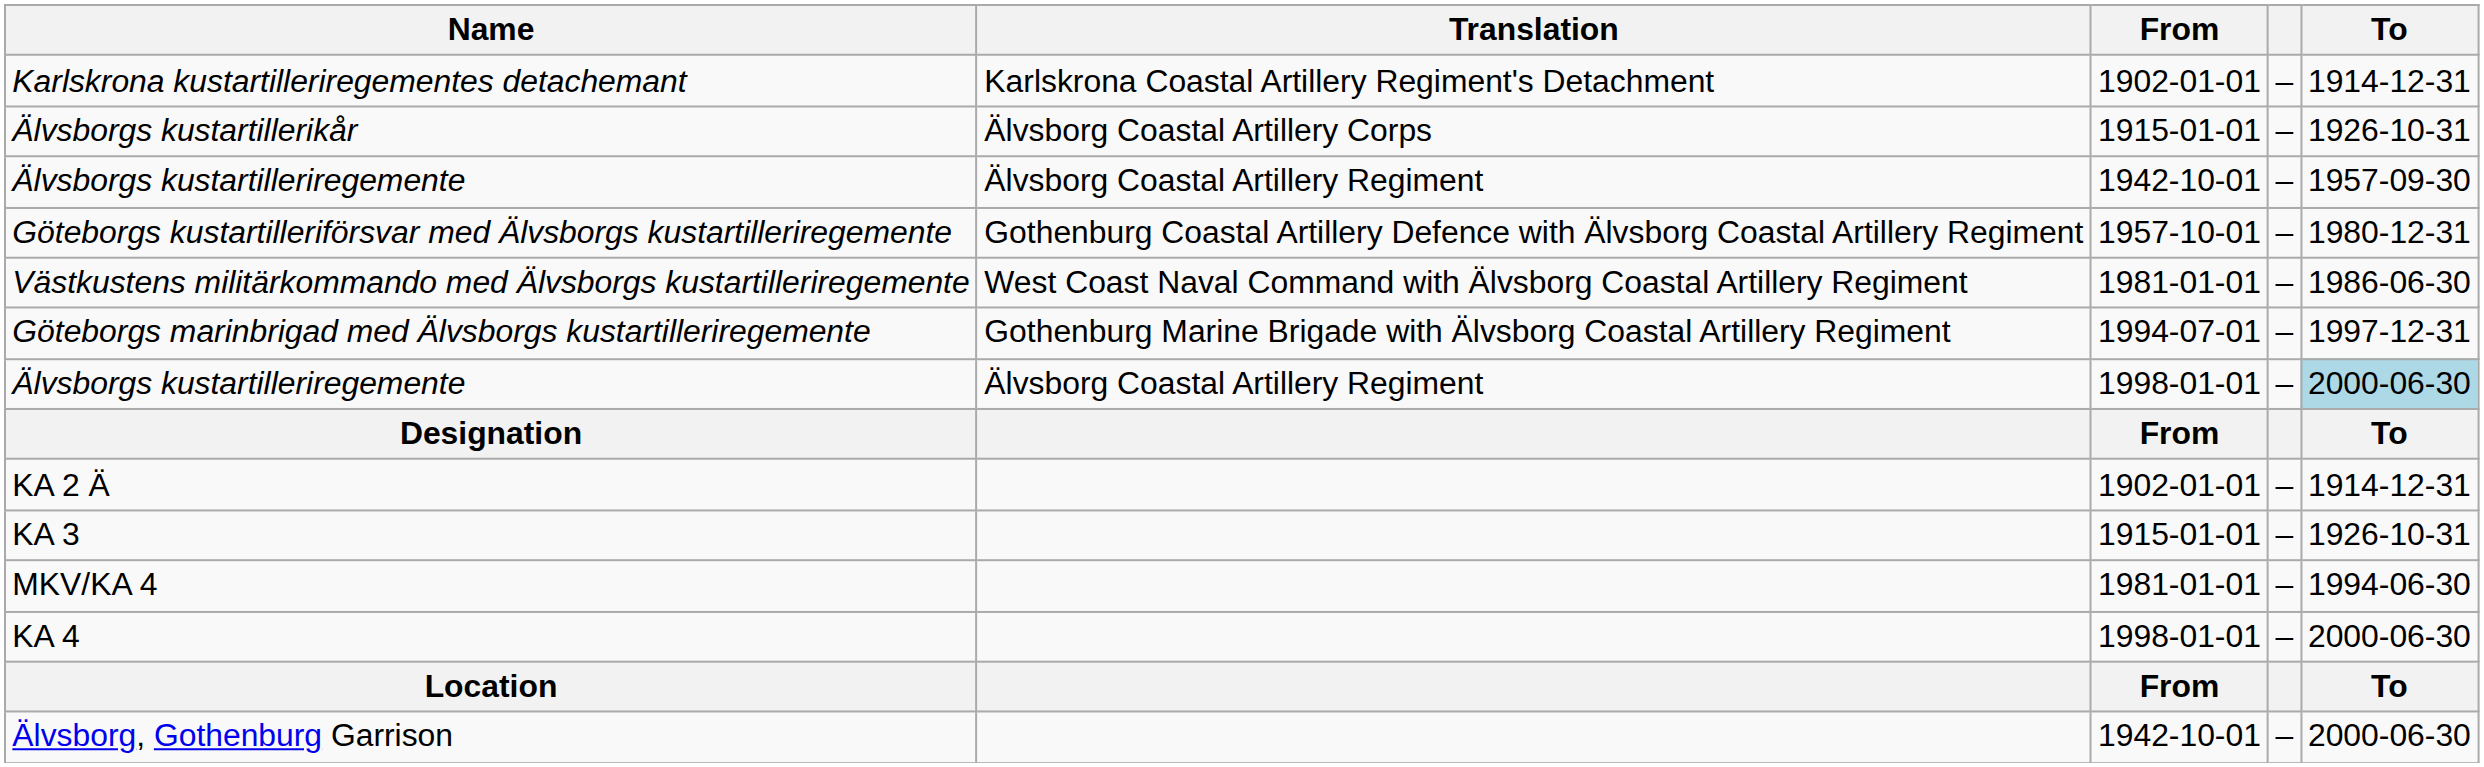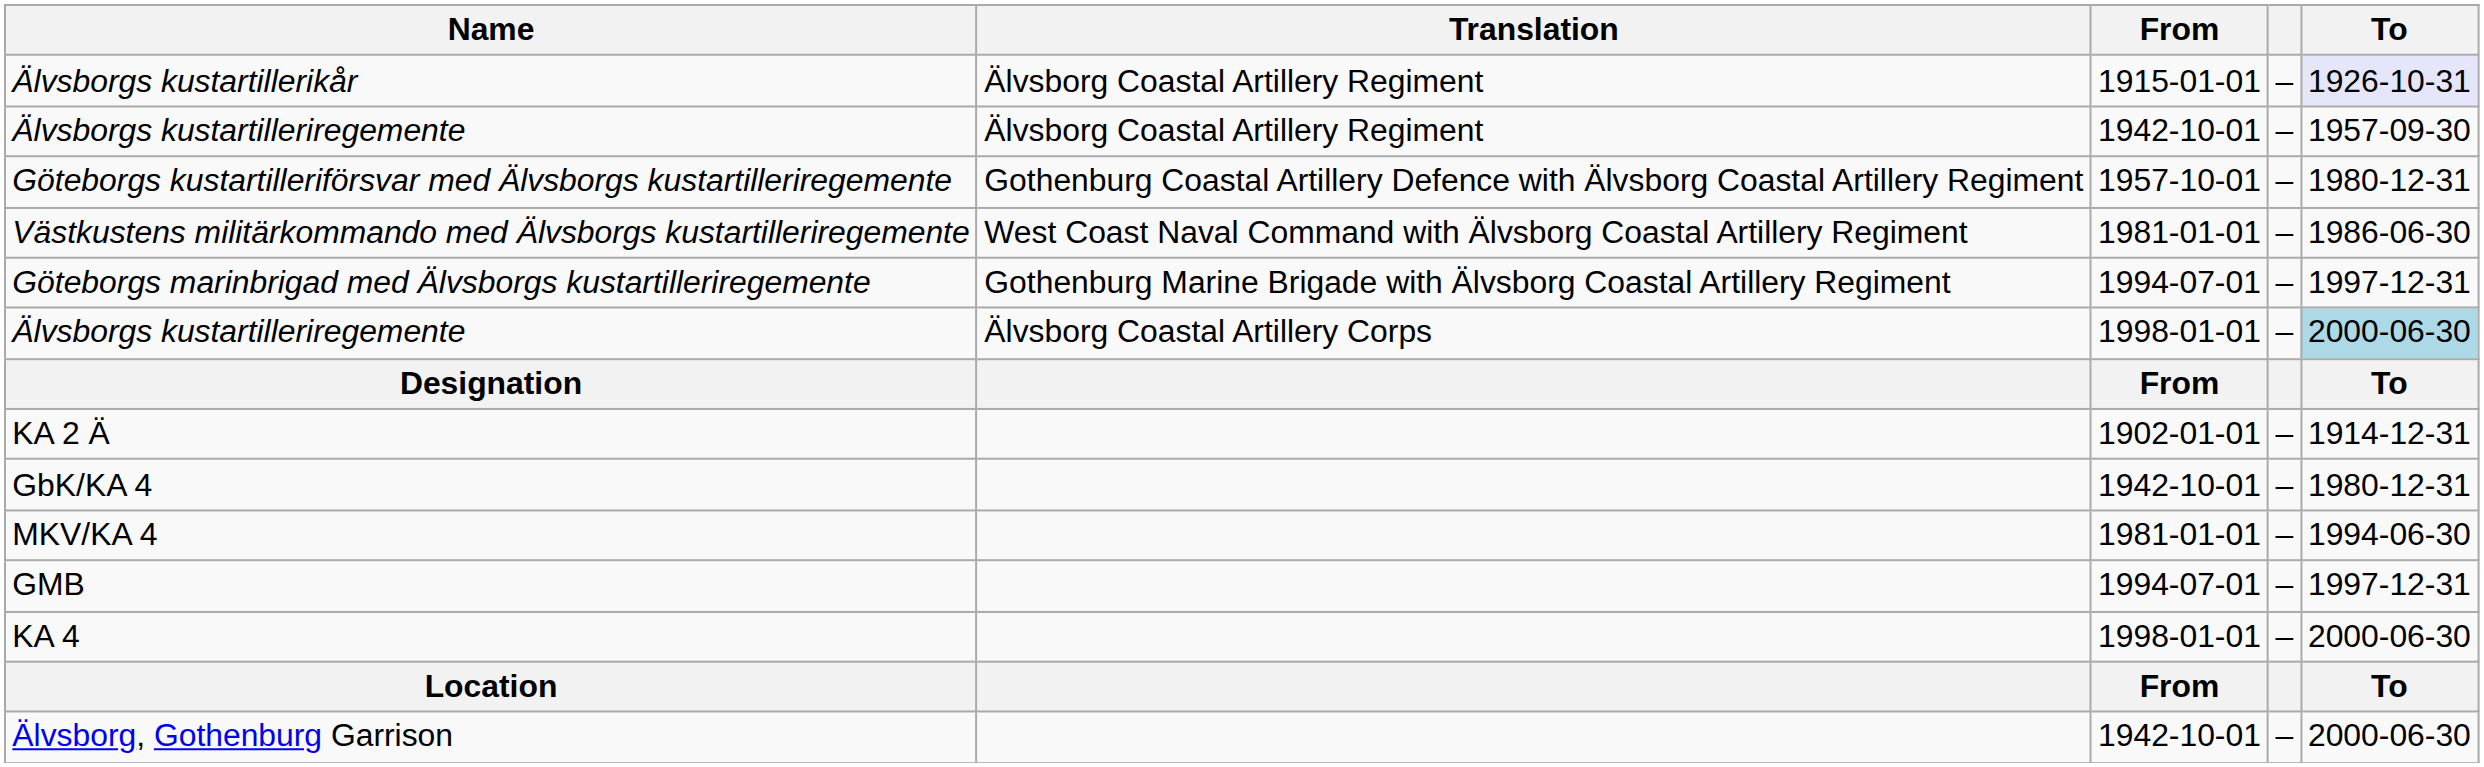- row: Karlskrona kustartilleriregementes detachemant | Karlskrona Coastal Artillery Regiment's Detachment | 1902-01-01 | – | 1914-12-31
Älvsborgs kustartillerikår | Translation: Älvsborg Coastal Artillery Corps -> Älvsborg Coastal Artillery Regiment
Älvsborgs kustartillerikår | To: no background -> lavender background
Älvsborgs kustartilleriregemente / 1998-01-01 | Translation: Älvsborg Coastal Artillery Regiment -> Älvsborg Coastal Artillery Corps
- row: KA 3 | 1915-01-01 | – | 1926-10-31
+ row: GbK/KA 4 | 1942-10-01 | – | 1980-12-31
+ row: GMB | 1994-07-01 | – | 1997-12-31
